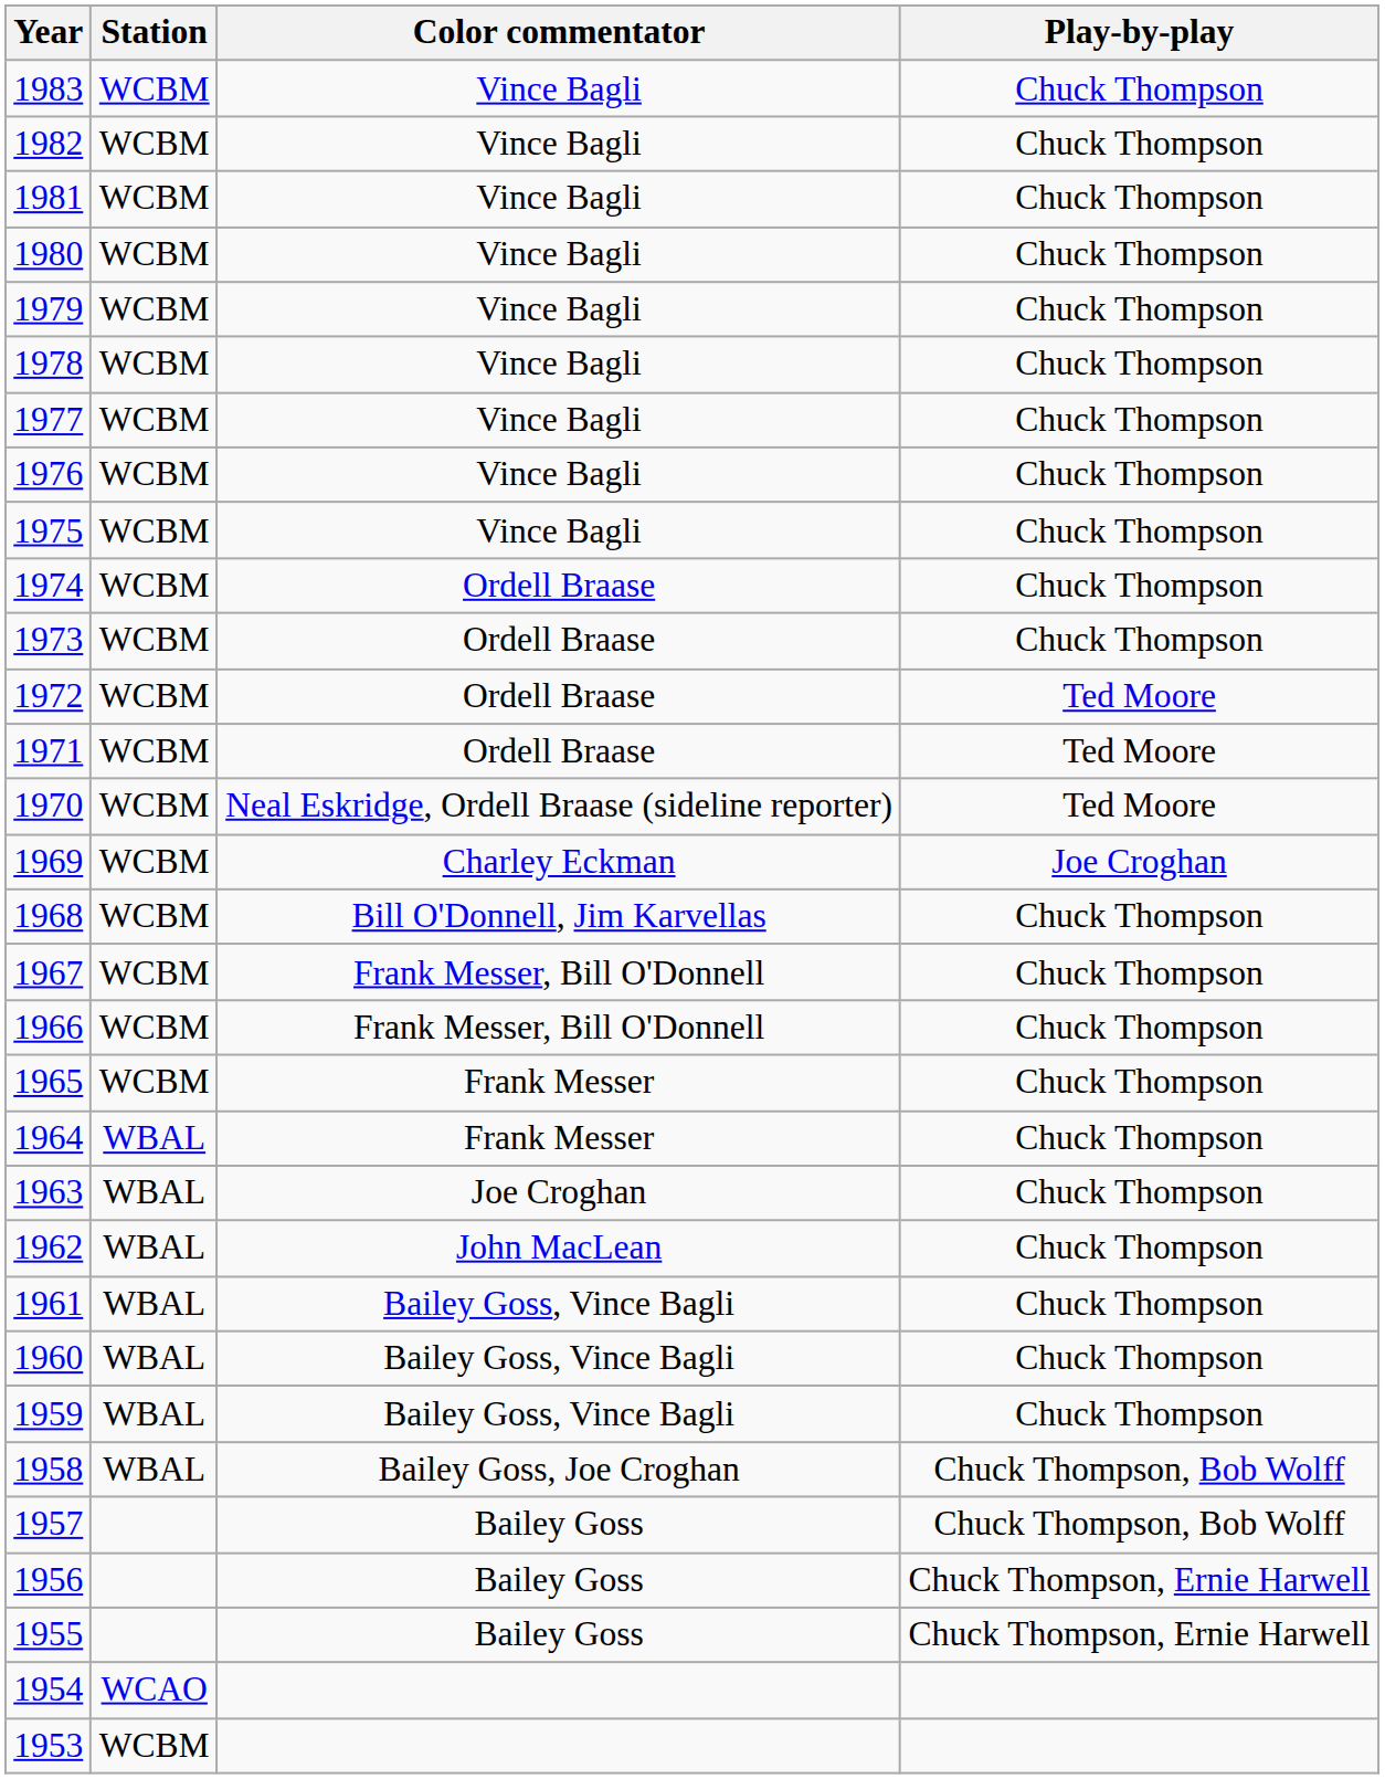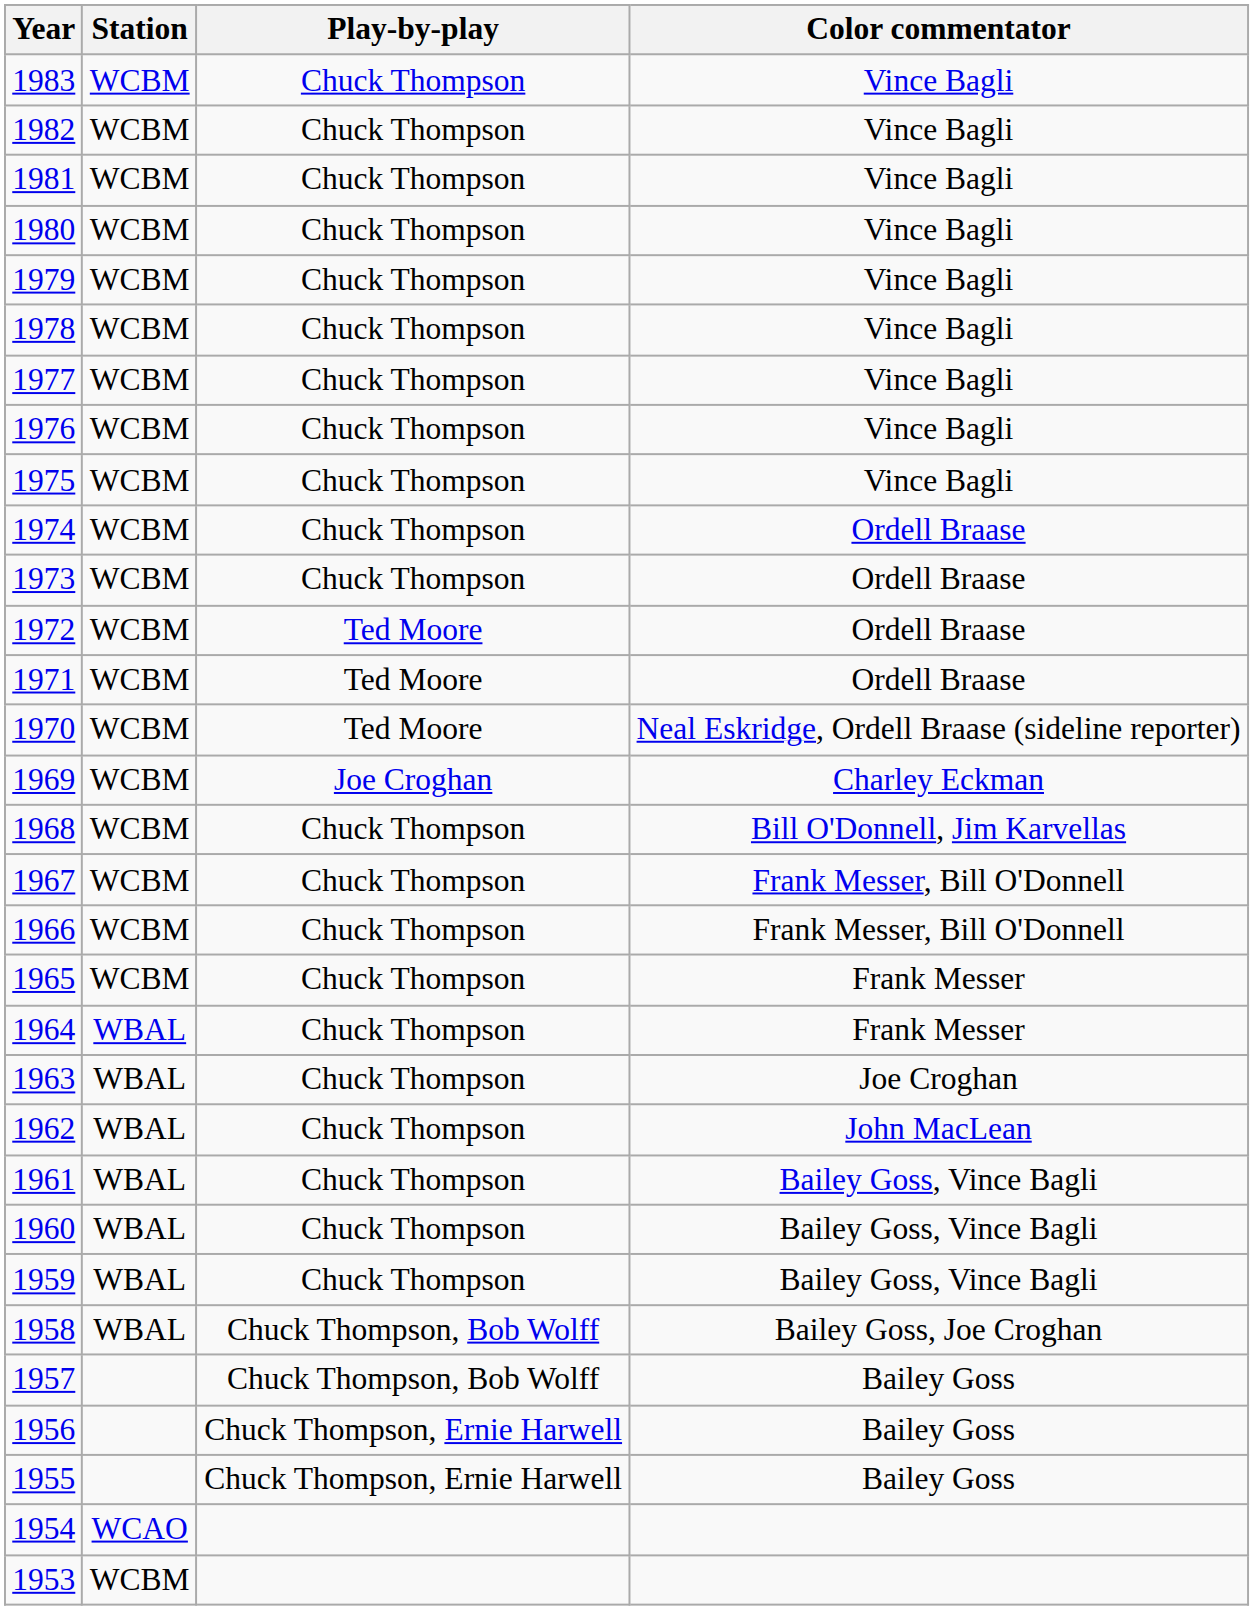columns swapped: Play-by-play <-> Color commentator
